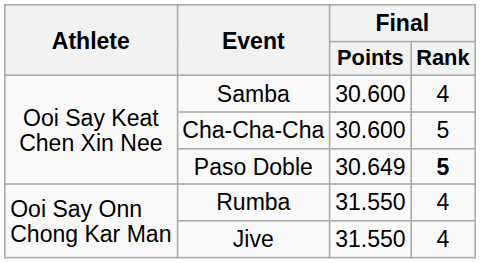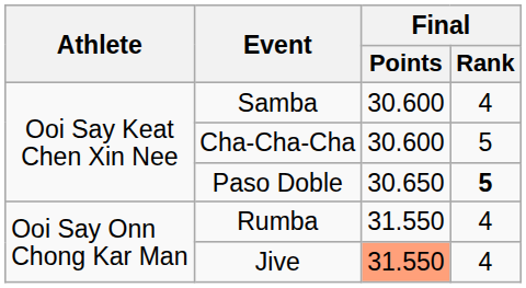Paso Doble | Final / Points: 30.649 -> 30.650
Jive | Final / Points: no background -> lightsalmon background
